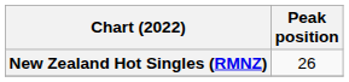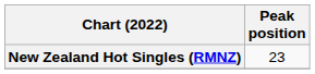New Zealand Hot Singles (RMNZ) | Peak position: 26 -> 23
